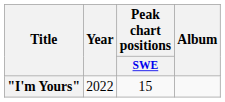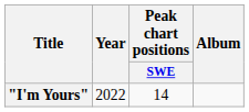"I'm Yours" | Peak chart positions / SWE: 15 -> 14
